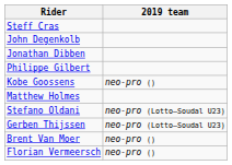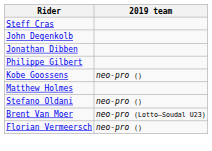Stefano Oldani | 2019 team: neo-pro (Lotto–Soudal U23) -> neo-pro ()
- row: Gerben Thijssen | neo-pro (Lotto–Soudal U23)
Brent Van Moer | 2019 team: neo-pro () -> neo-pro (Lotto–Soudal U23)
